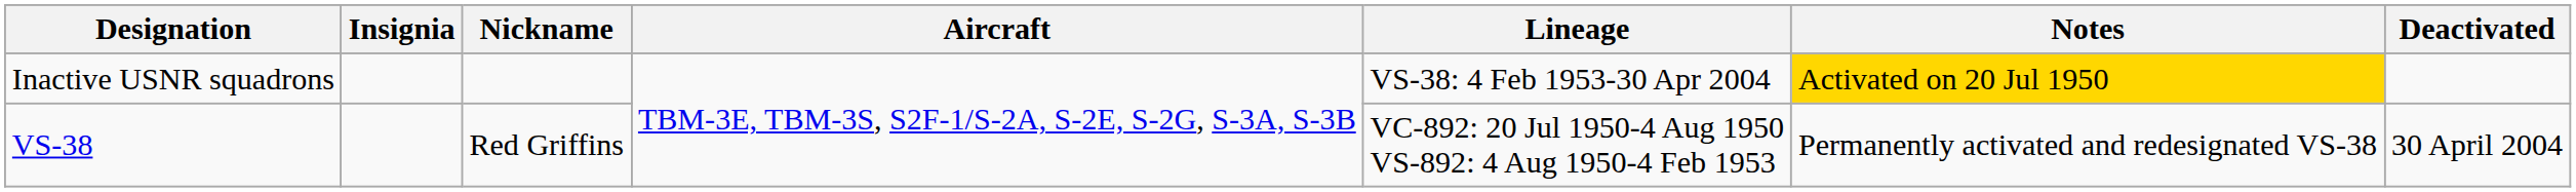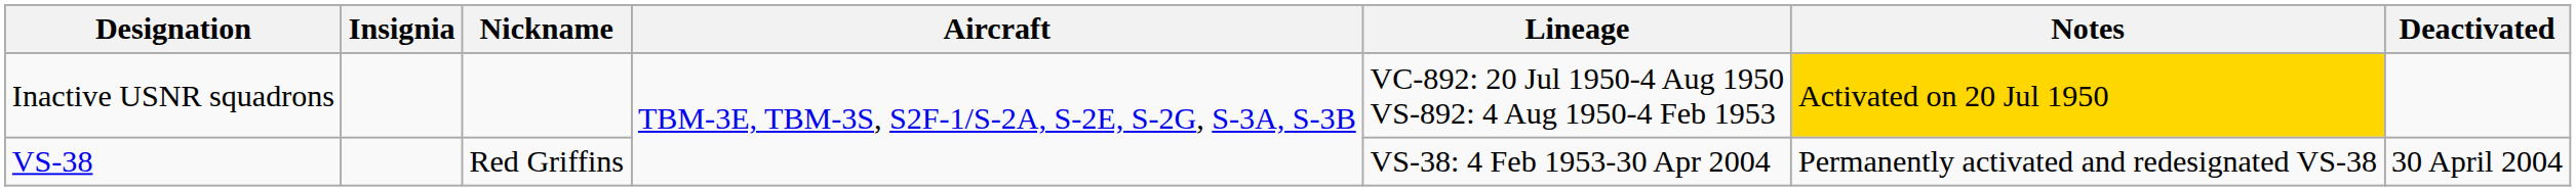Inactive USNR squadrons | Lineage: VS-38: 4 Feb 1953-30 Apr 2004 -> VC-892: 20 Jul 1950-4 Aug 1950 VS-892: 4 Aug 1950-4 Feb 1953
VS-38 | Lineage: VC-892: 20 Jul 1950-4 Aug 1950 VS-892: 4 Aug 1950-4 Feb 1953 -> VS-38: 4 Feb 1953-30 Apr 2004
